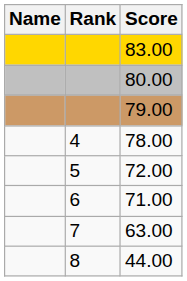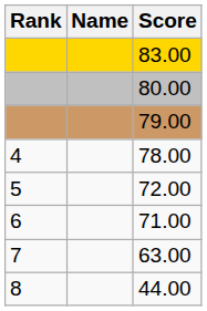columns swapped: Rank <-> Name
